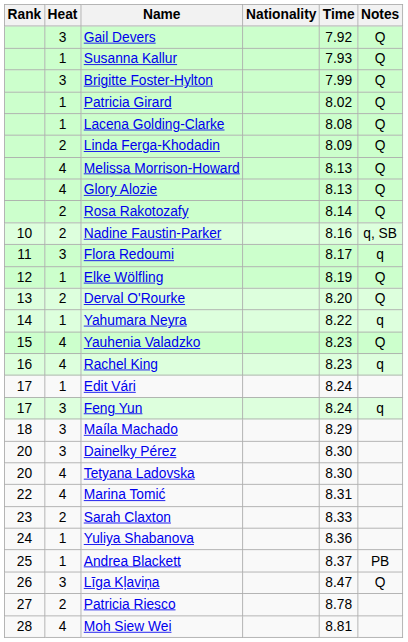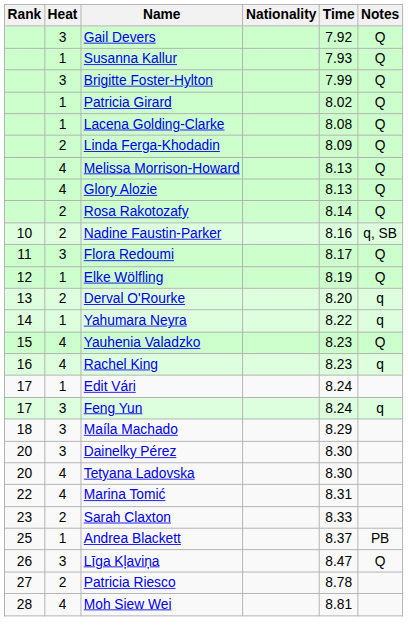Flora Redoumi | Notes: q -> Q
Derval O'Rourke | Notes: Q -> q
- row: 24 | 1 | Yuliya Shabanova | 8.36
